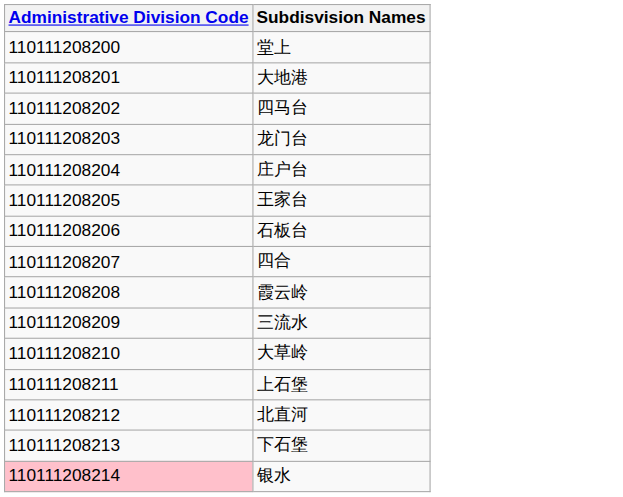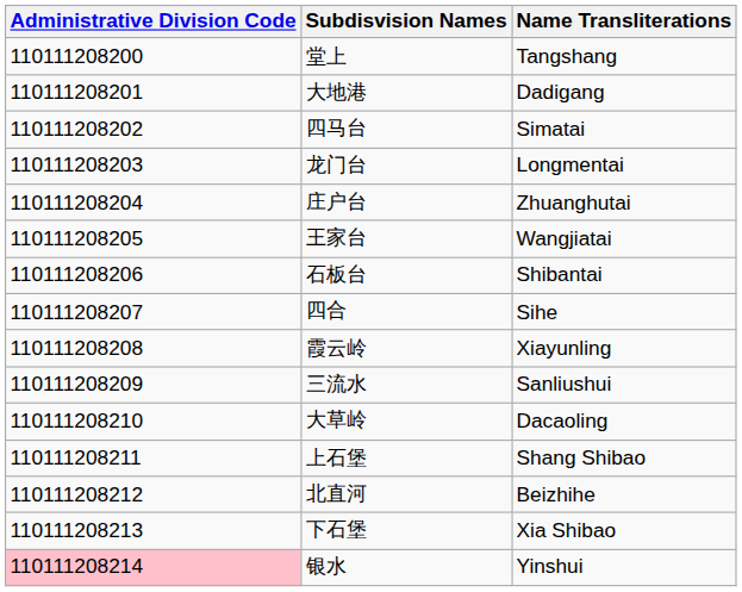+ column: Name Transliterations | Tangshang | Dadigang | Simatai | Longmentai | Zhuanghutai | Wangjiatai | Shibantai | Sihe | Xiayunling | Sanliushui | Dacaoling | Shang Shibao | Beizhihe | Xia Shibao | Yinshui
